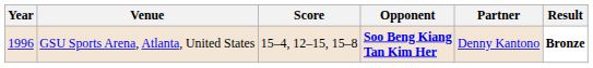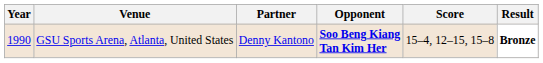columns swapped: Partner <-> Score
GSU Sports Arena, Atlanta, United States | Year: 1996 -> 1990
